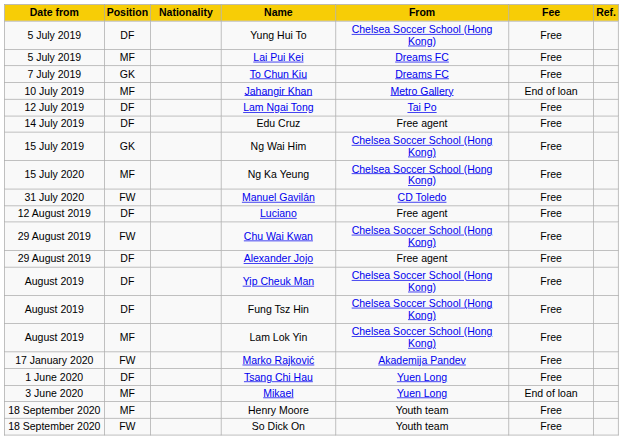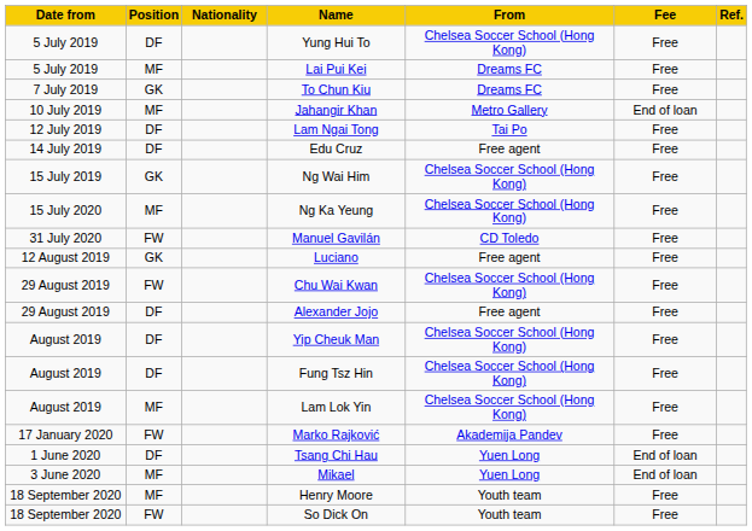Luciano | Position: DF -> GK
Tsang Chi Hau | Fee: Free -> End of loan
